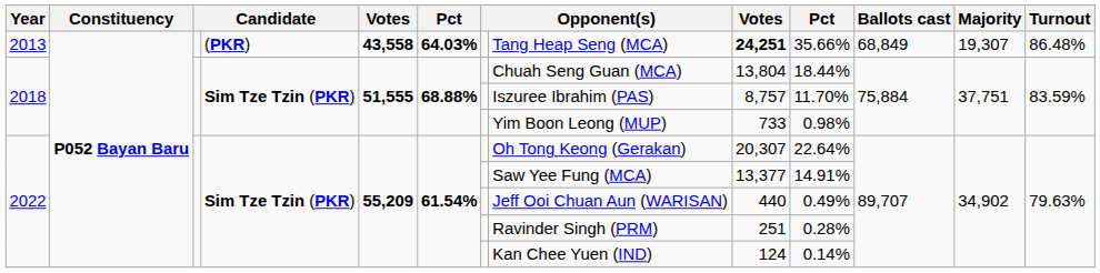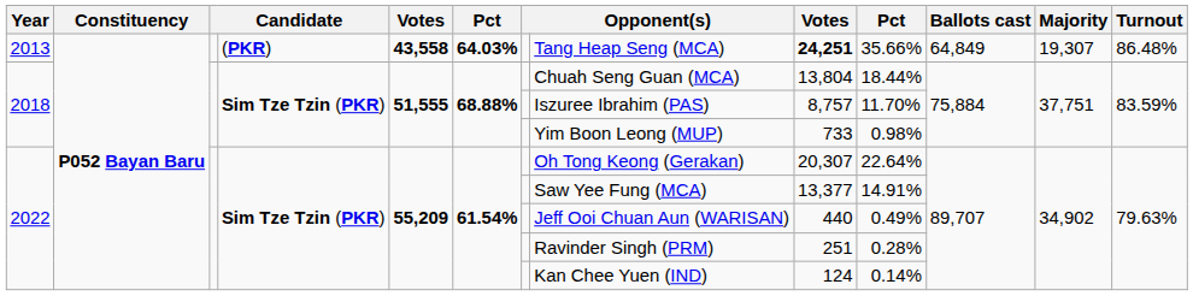2013 | Ballots cast: 68,849 -> 64,849
